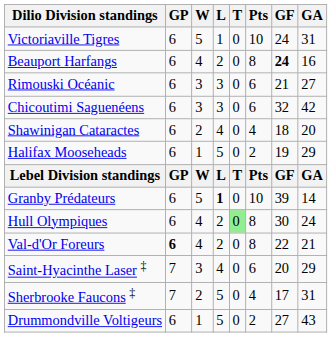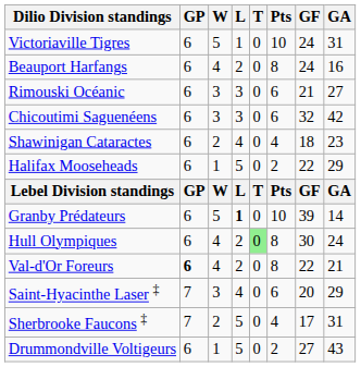Beauport Harfangs | GF: bold -> normal
Shawinigan Cataractes | GA: 20 -> 23
Halifax Mooseheads | GF: 19 -> 22
